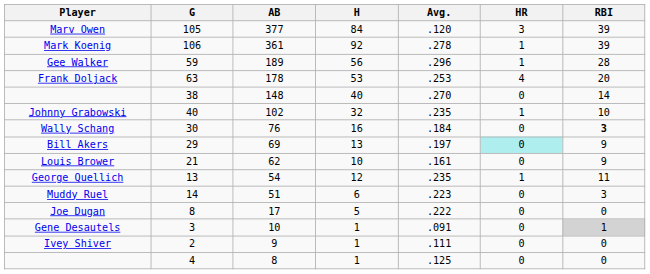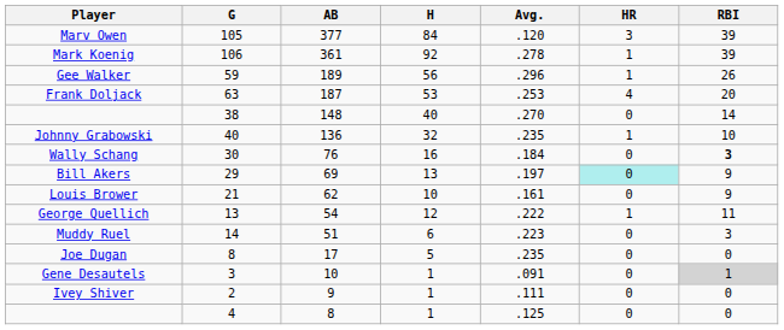Gee Walker | RBI: 28 -> 26
Frank Doljack | AB: 178 -> 187
Johnny Grabowski | AB: 102 -> 136
George Quellich | Avg.: .235 -> .222
Joe Dugan | Avg.: .222 -> .235
